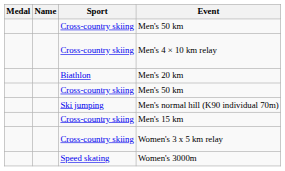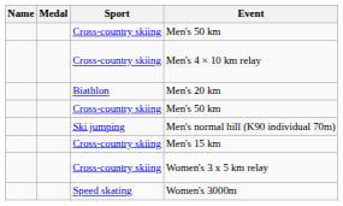columns swapped: Medal <-> Name
